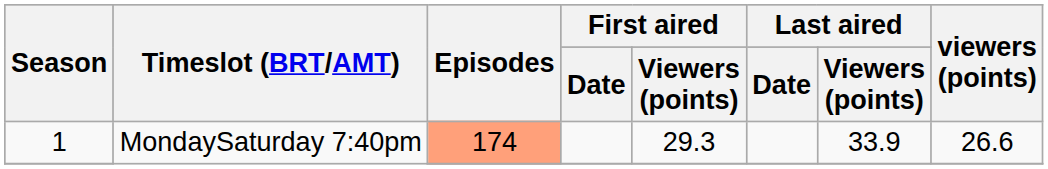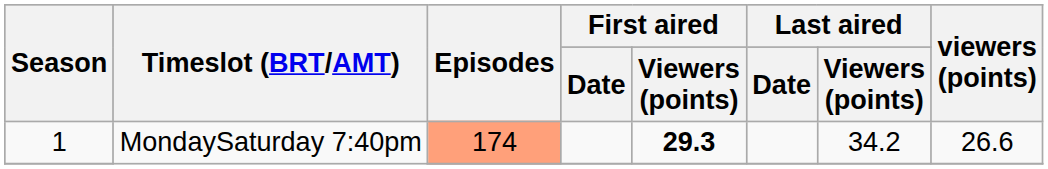1 / MondaySaturday 7:40pm | First aired / Viewers (points): normal -> bold
1 / MondaySaturday 7:40pm | Last aired / Viewers (points): 33.9 -> 34.2
